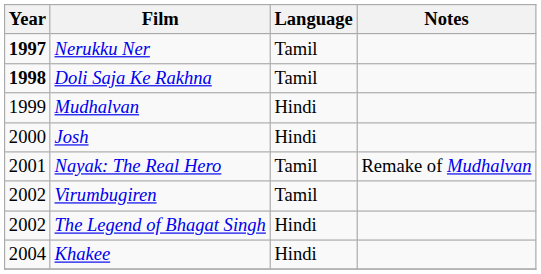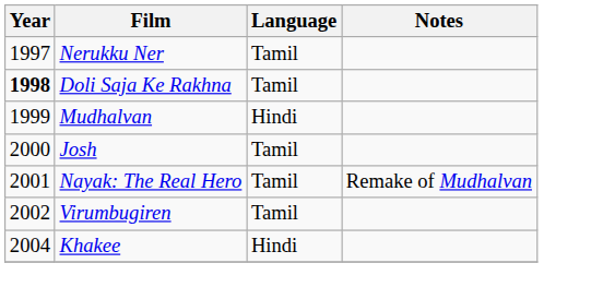Nerukku Ner | Year: bold -> normal
Josh | Language: Hindi -> Tamil
- row: 2002 | The Legend of Bhagat Singh | Hindi
